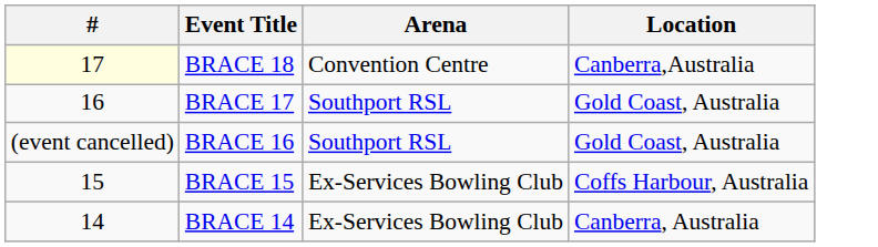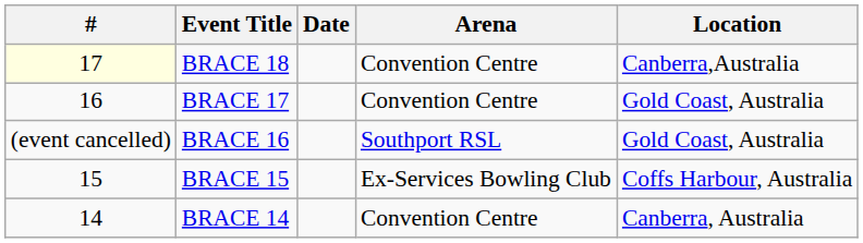+ column: Date
BRACE 17 | Arena: Southport RSL -> Convention Centre
BRACE 14 | Arena: Ex-Services Bowling Club -> Convention Centre
